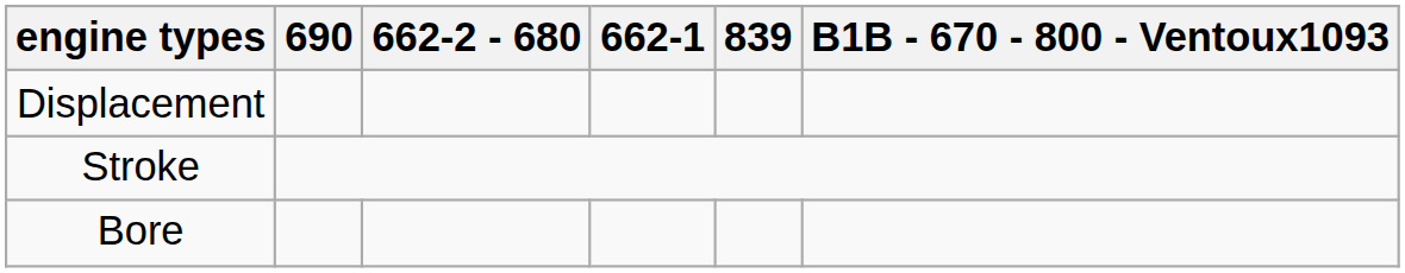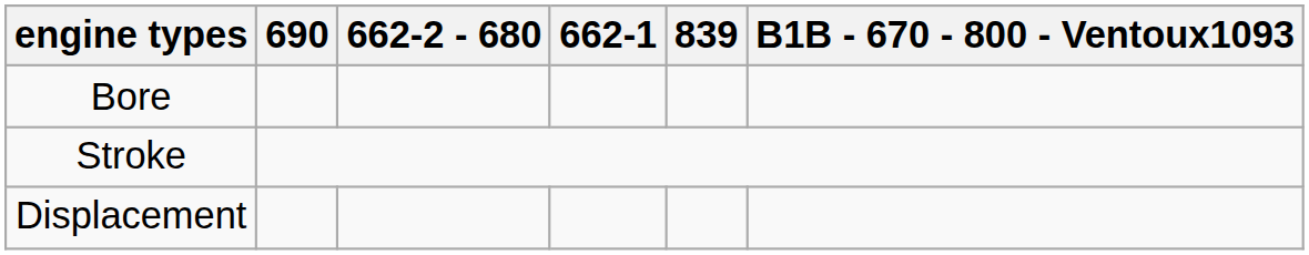rows swapped: Bore <-> Displacement
